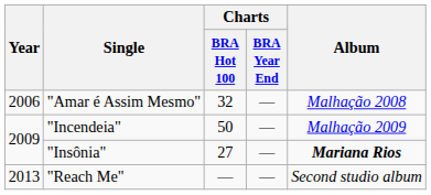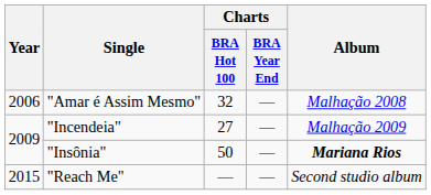"Incendeia" | Charts / BRA Hot 100: 50 -> 27
"Insônia" | Charts / BRA Hot 100: 27 -> 50
"Reach Me" | Year: 2013 -> 2015
